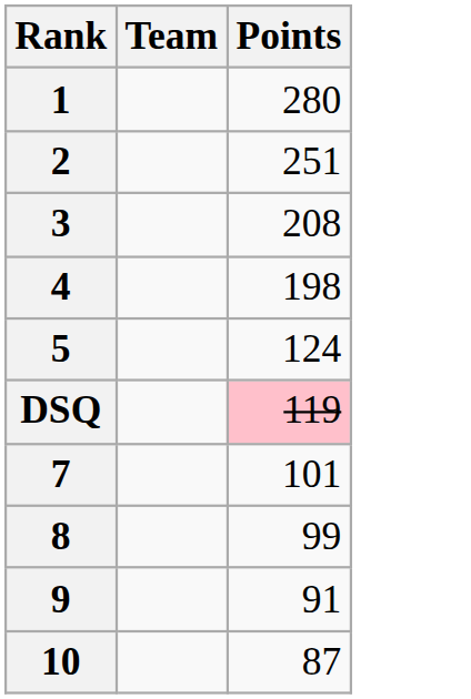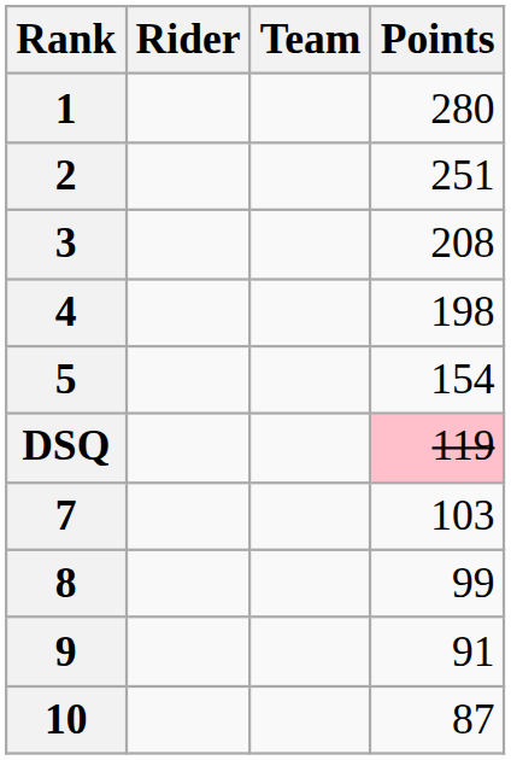+ column: Rider
5 | Points: 124 -> 154
7 | Points: 101 -> 103
